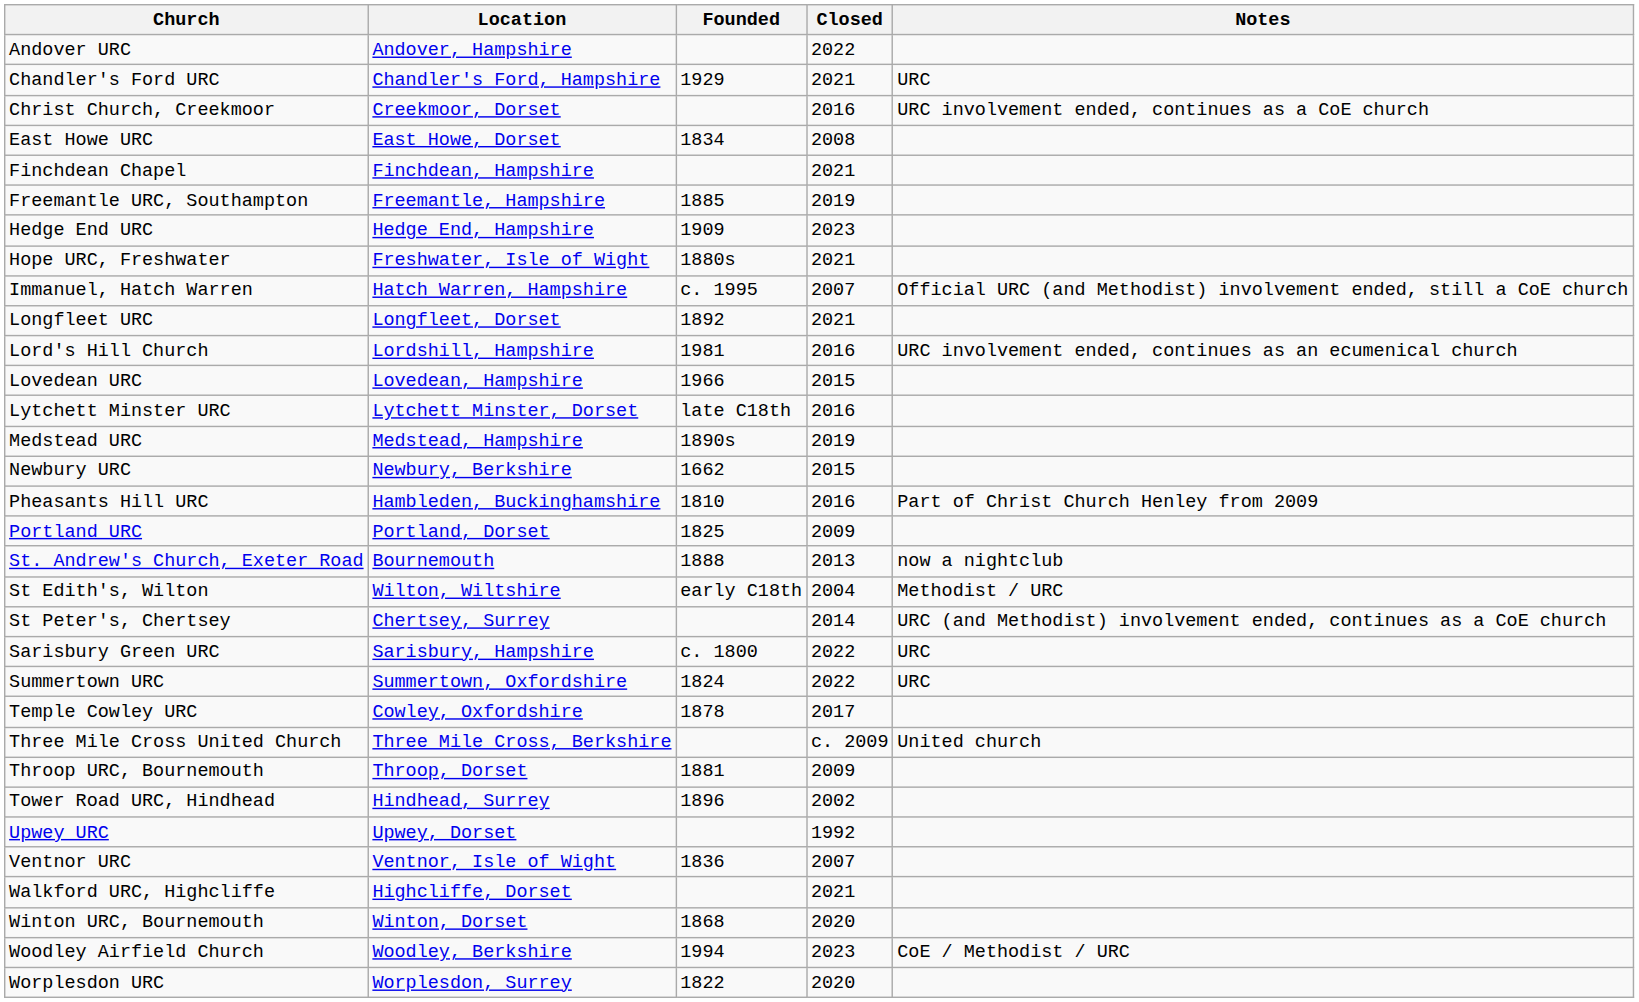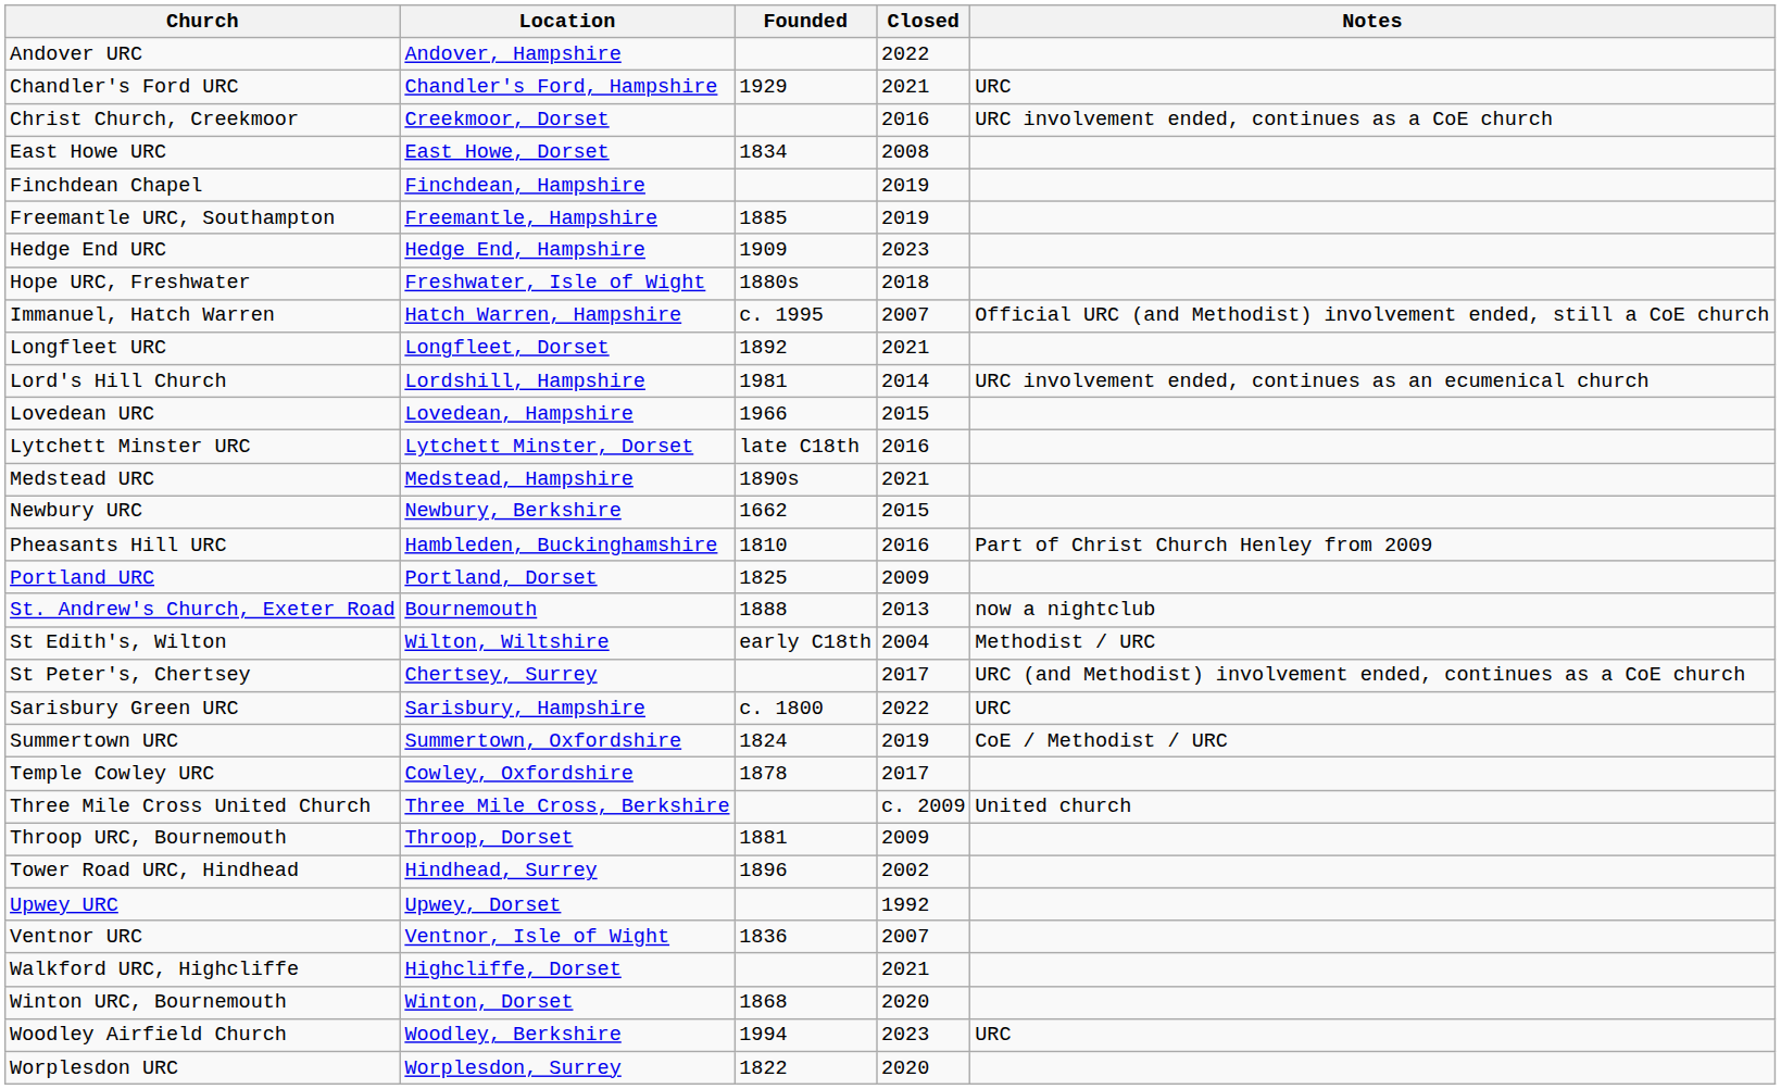Finchdean Chapel | Closed: 2021 -> 2019
Hope URC, Freshwater | Closed: 2021 -> 2018
Lord's Hill Church | Closed: 2016 -> 2014
Medstead URC | Closed: 2019 -> 2021
St Peter's, Chertsey | Closed: 2014 -> 2017
Summertown URC | Closed: 2022 -> 2019
Summertown URC | Notes: URC -> CoE / Methodist / URC
Woodley Airfield Church | Notes: CoE / Methodist / URC -> URC
